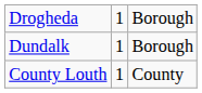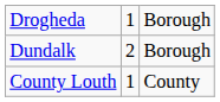Dundalk | column 2: 1 -> 2
